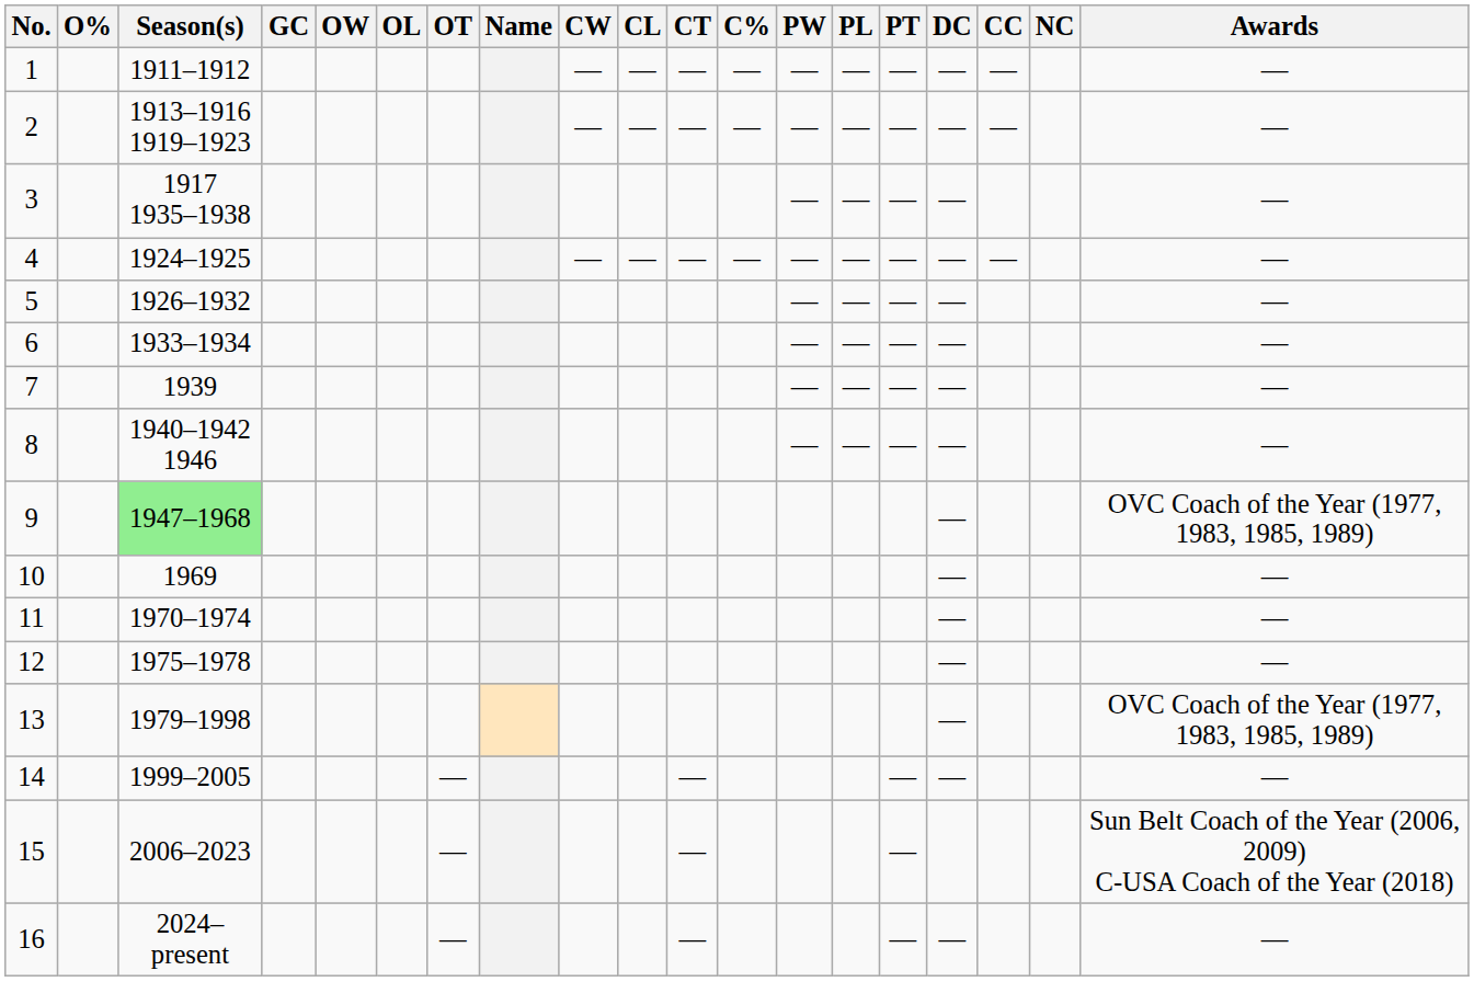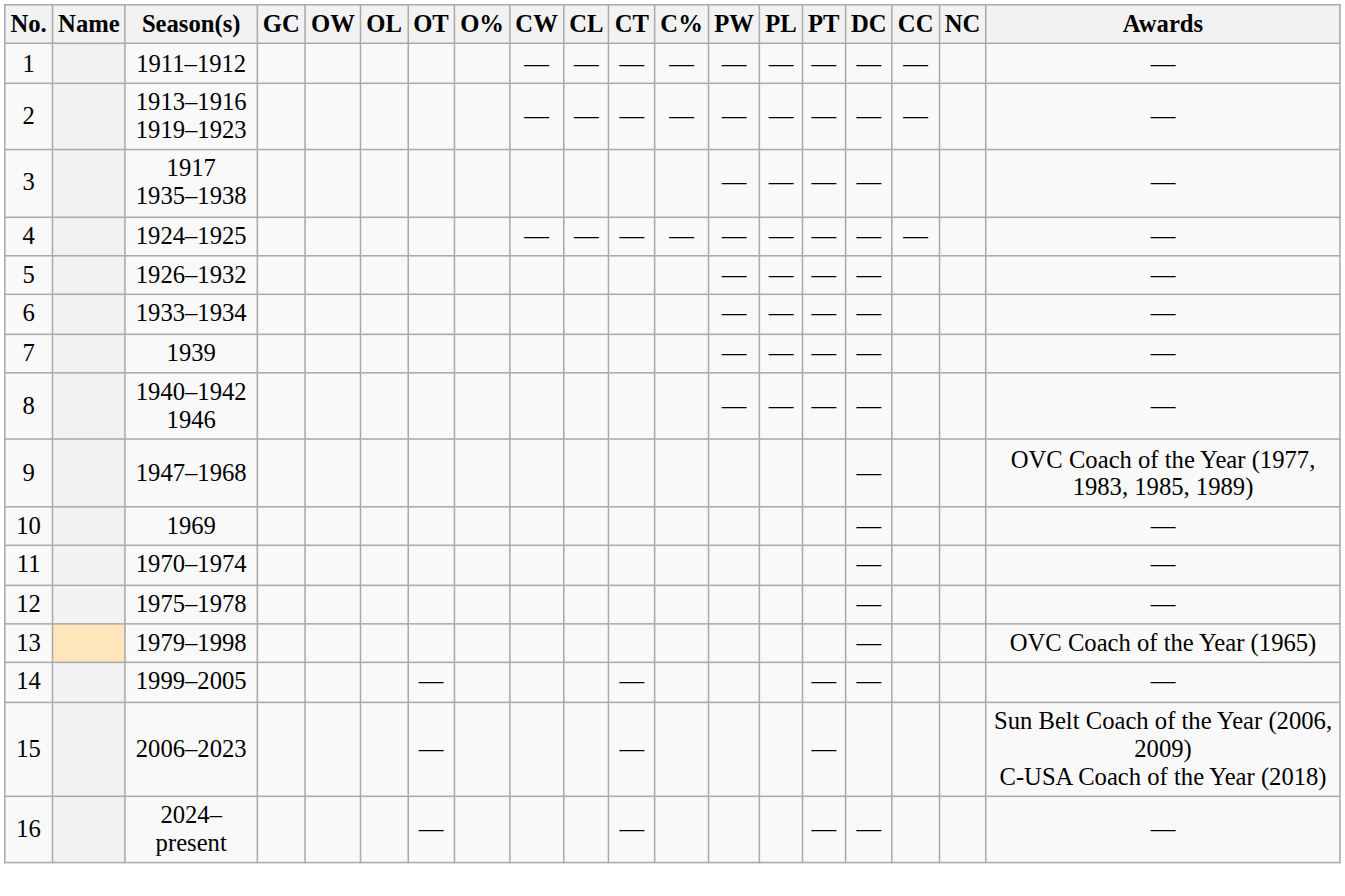columns swapped: Name <-> O%
9 | Season(s): lightgreen background -> no background
13 | Awards: OVC Coach of the Year (1977, 1983, 1985, 1989) -> OVC Coach of the Year (1965)
